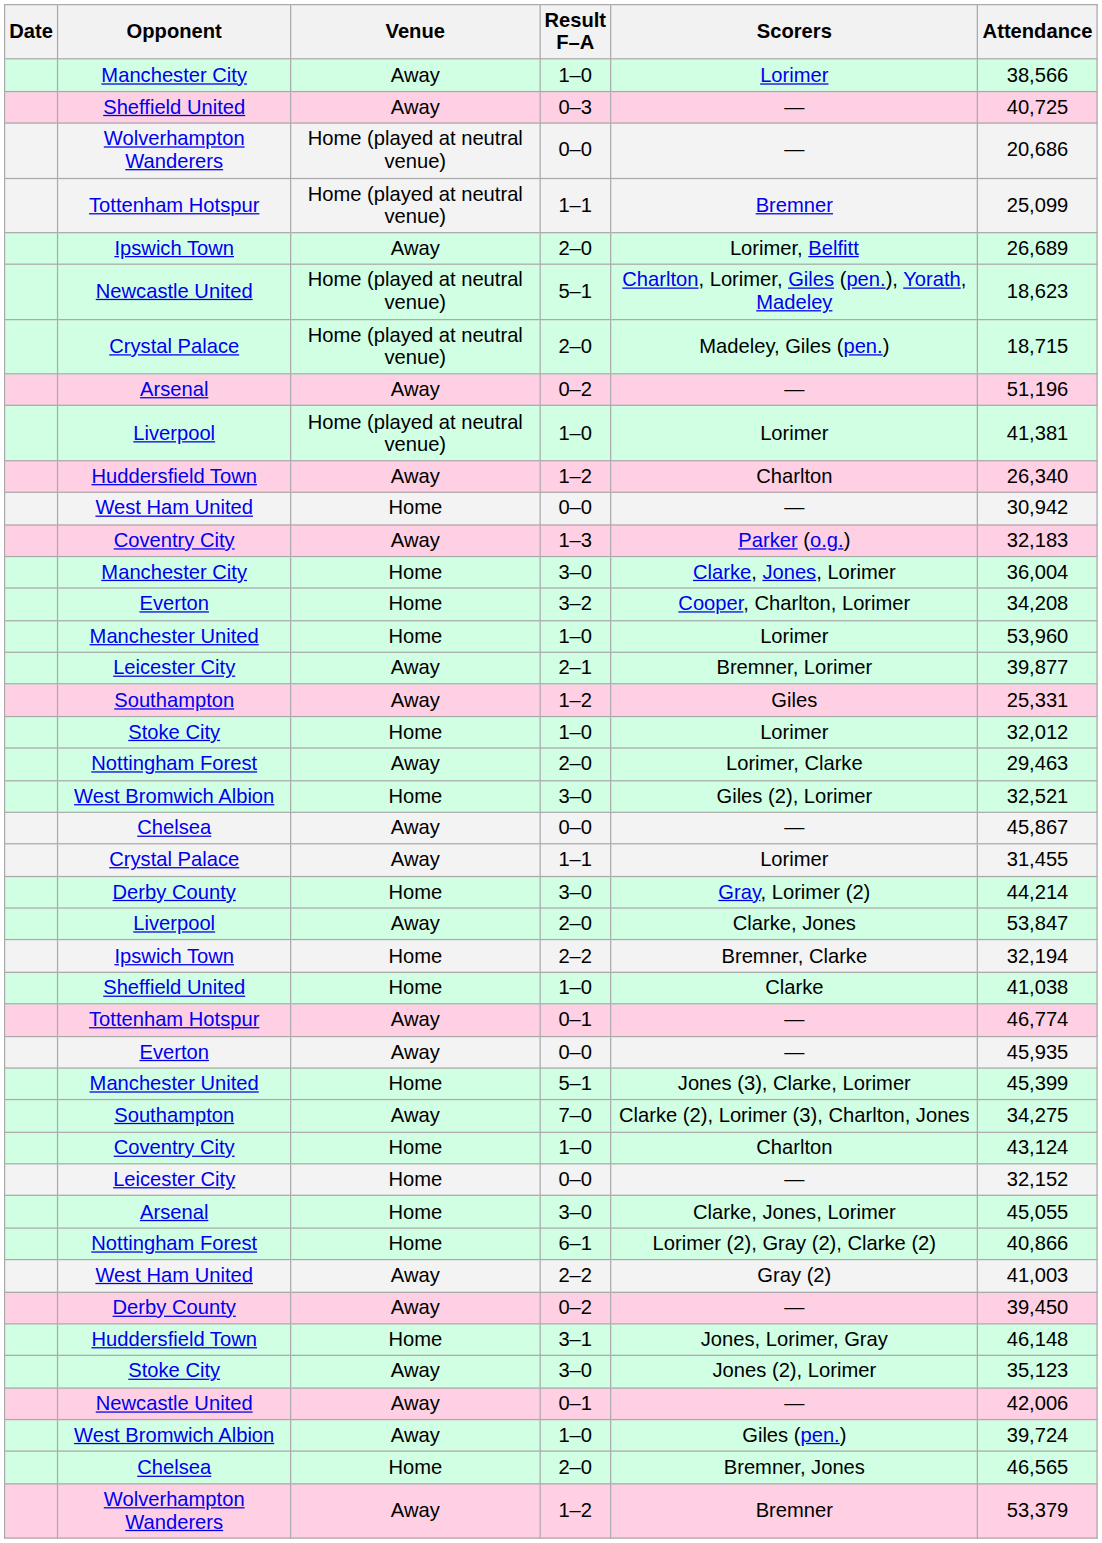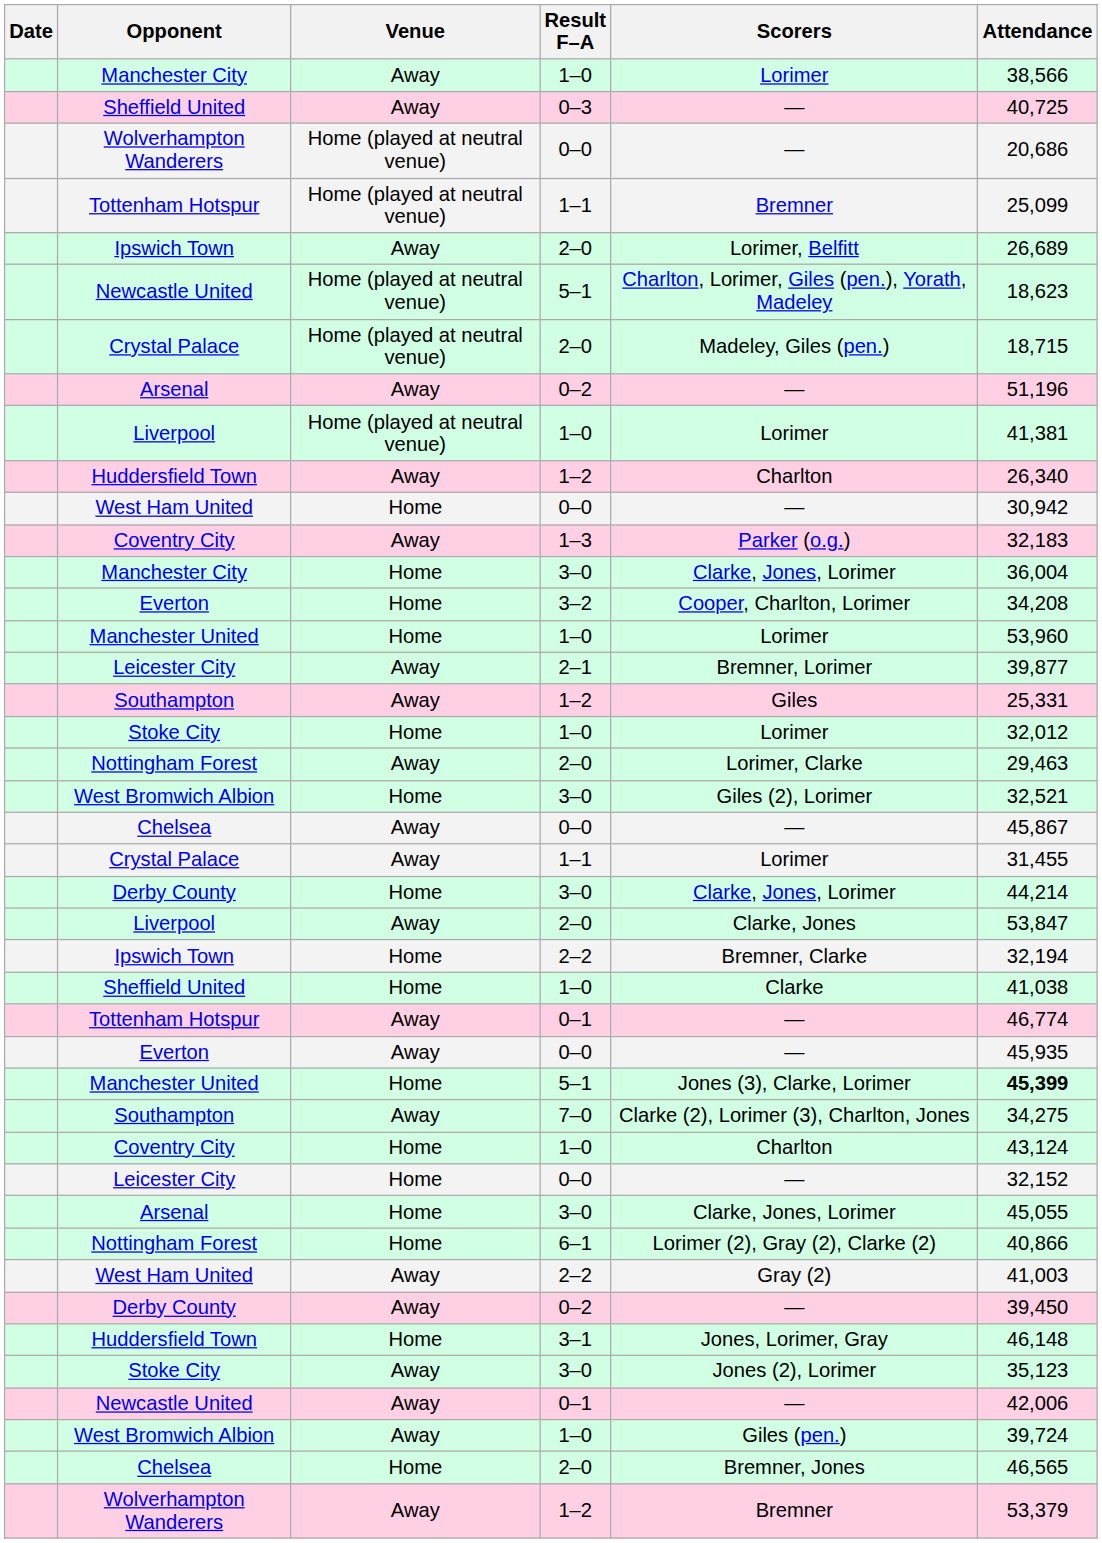Derby County / 3–0 | Scorers: Gray, Lorimer (2) -> Clarke, Jones, Lorimer
Manchester United / 5–1 | Attendance: normal -> bold
